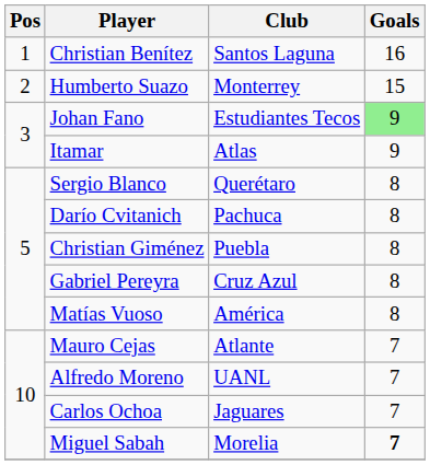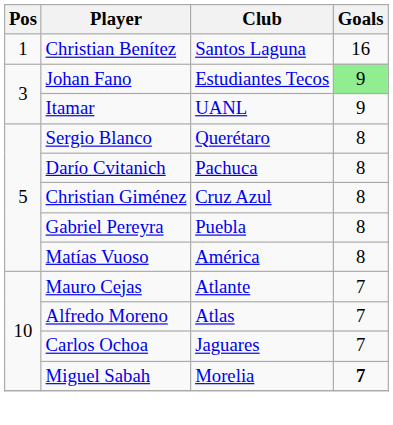- row: 2 | Humberto Suazo | Monterrey | 15
Itamar | Club: Atlas -> UANL
Christian Giménez | Club: Puebla -> Cruz Azul
Gabriel Pereyra | Club: Cruz Azul -> Puebla
Alfredo Moreno | Club: UANL -> Atlas
